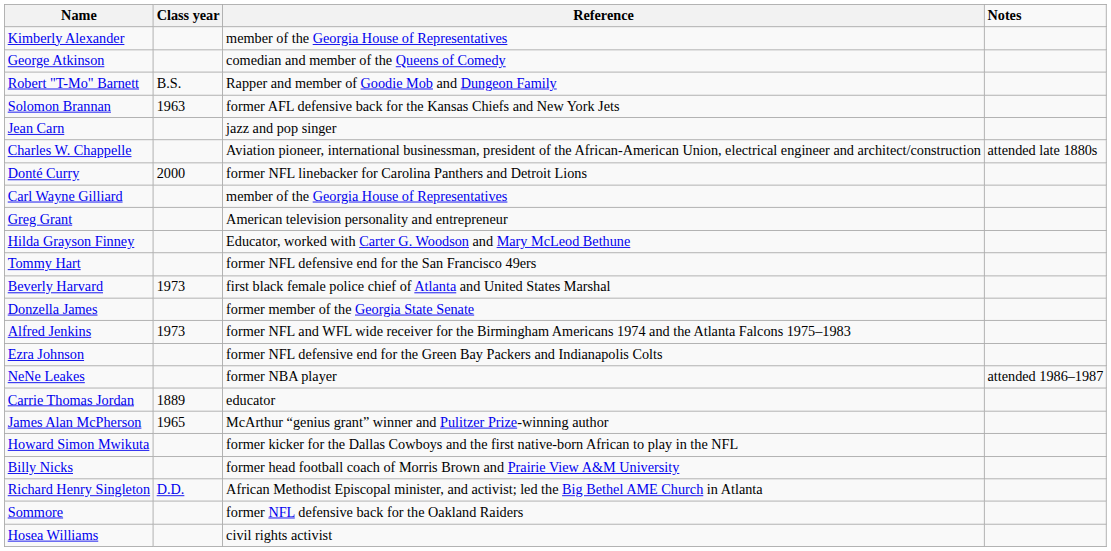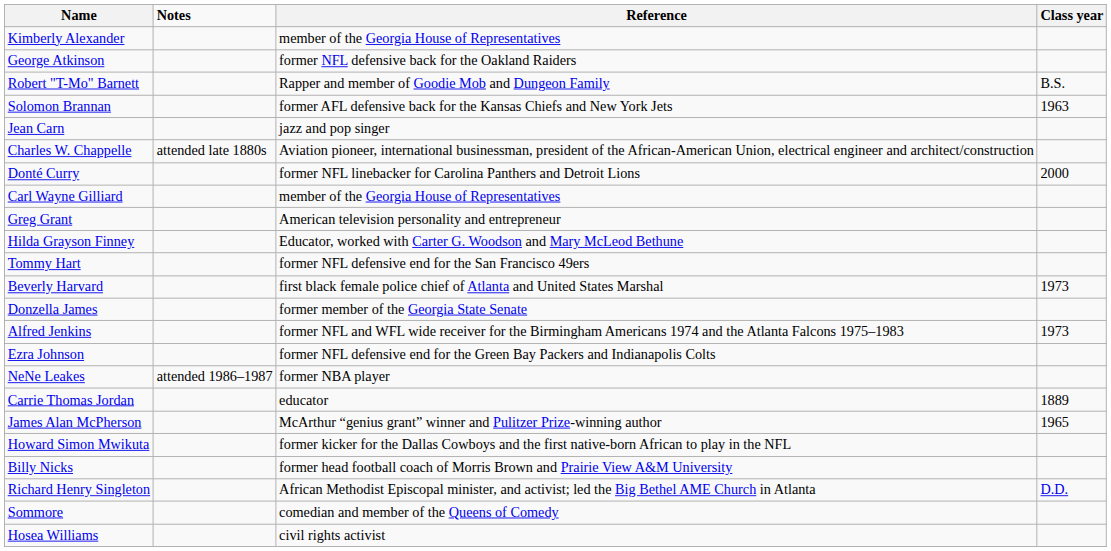columns swapped: Class year <-> Notes
George Atkinson | Reference: comedian and member of the Queens of Comedy -> former NFL defensive back for the Oakland Raiders
Sommore | Reference: former NFL defensive back for the Oakland Raiders -> comedian and member of the Queens of Comedy
